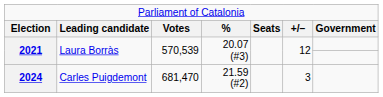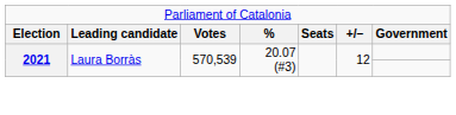- row: 2024 | Carles Puigdemont | 681,470 | 21.59 (#2) | 3
